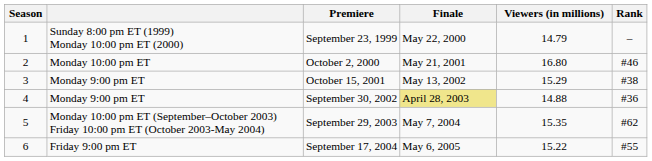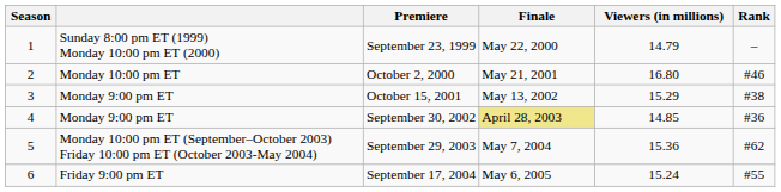September 30, 2002 | Viewers (in millions): 14.88 -> 14.85
September 29, 2003 | Viewers (in millions): 15.35 -> 15.36
September 17, 2004 | Viewers (in millions): 15.22 -> 15.24
